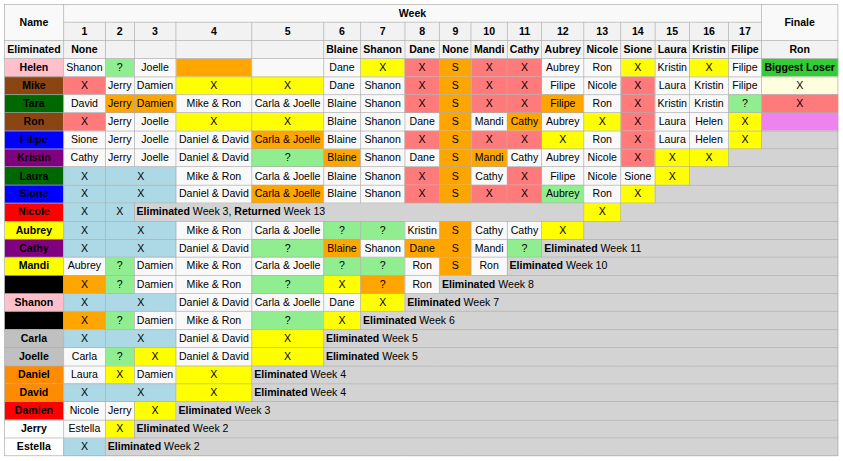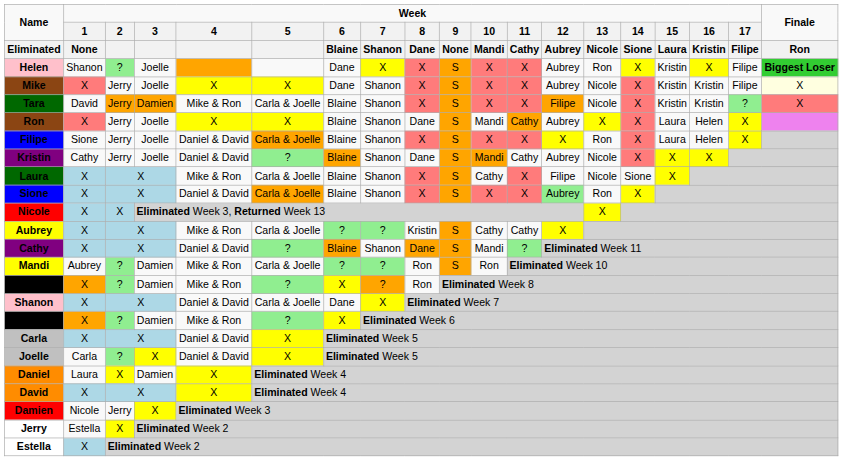Mike | Week / 3: Damien -> Joelle
Mike | Week / 12 / Aubrey: Filipe -> Aubrey
Mike | Week / 15 / Laura: Laura -> Kristin
Tara | Week / 13 / Nicole: Ron -> Nicole
